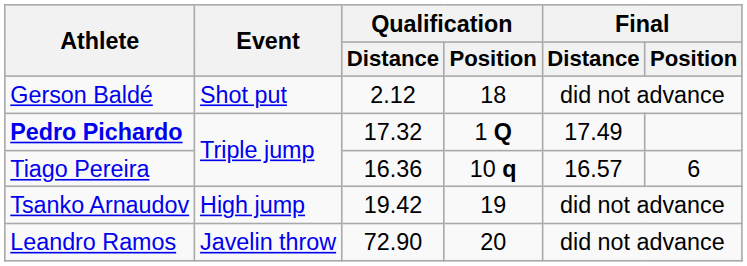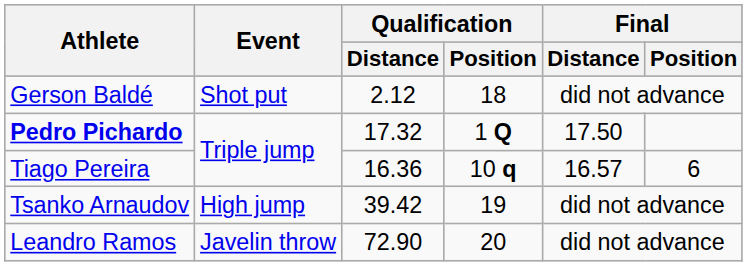Pedro Pichardo | Final / Distance: 17.49 -> 17.50
Tsanko Arnaudov | Qualification / Distance: 19.42 -> 39.42
